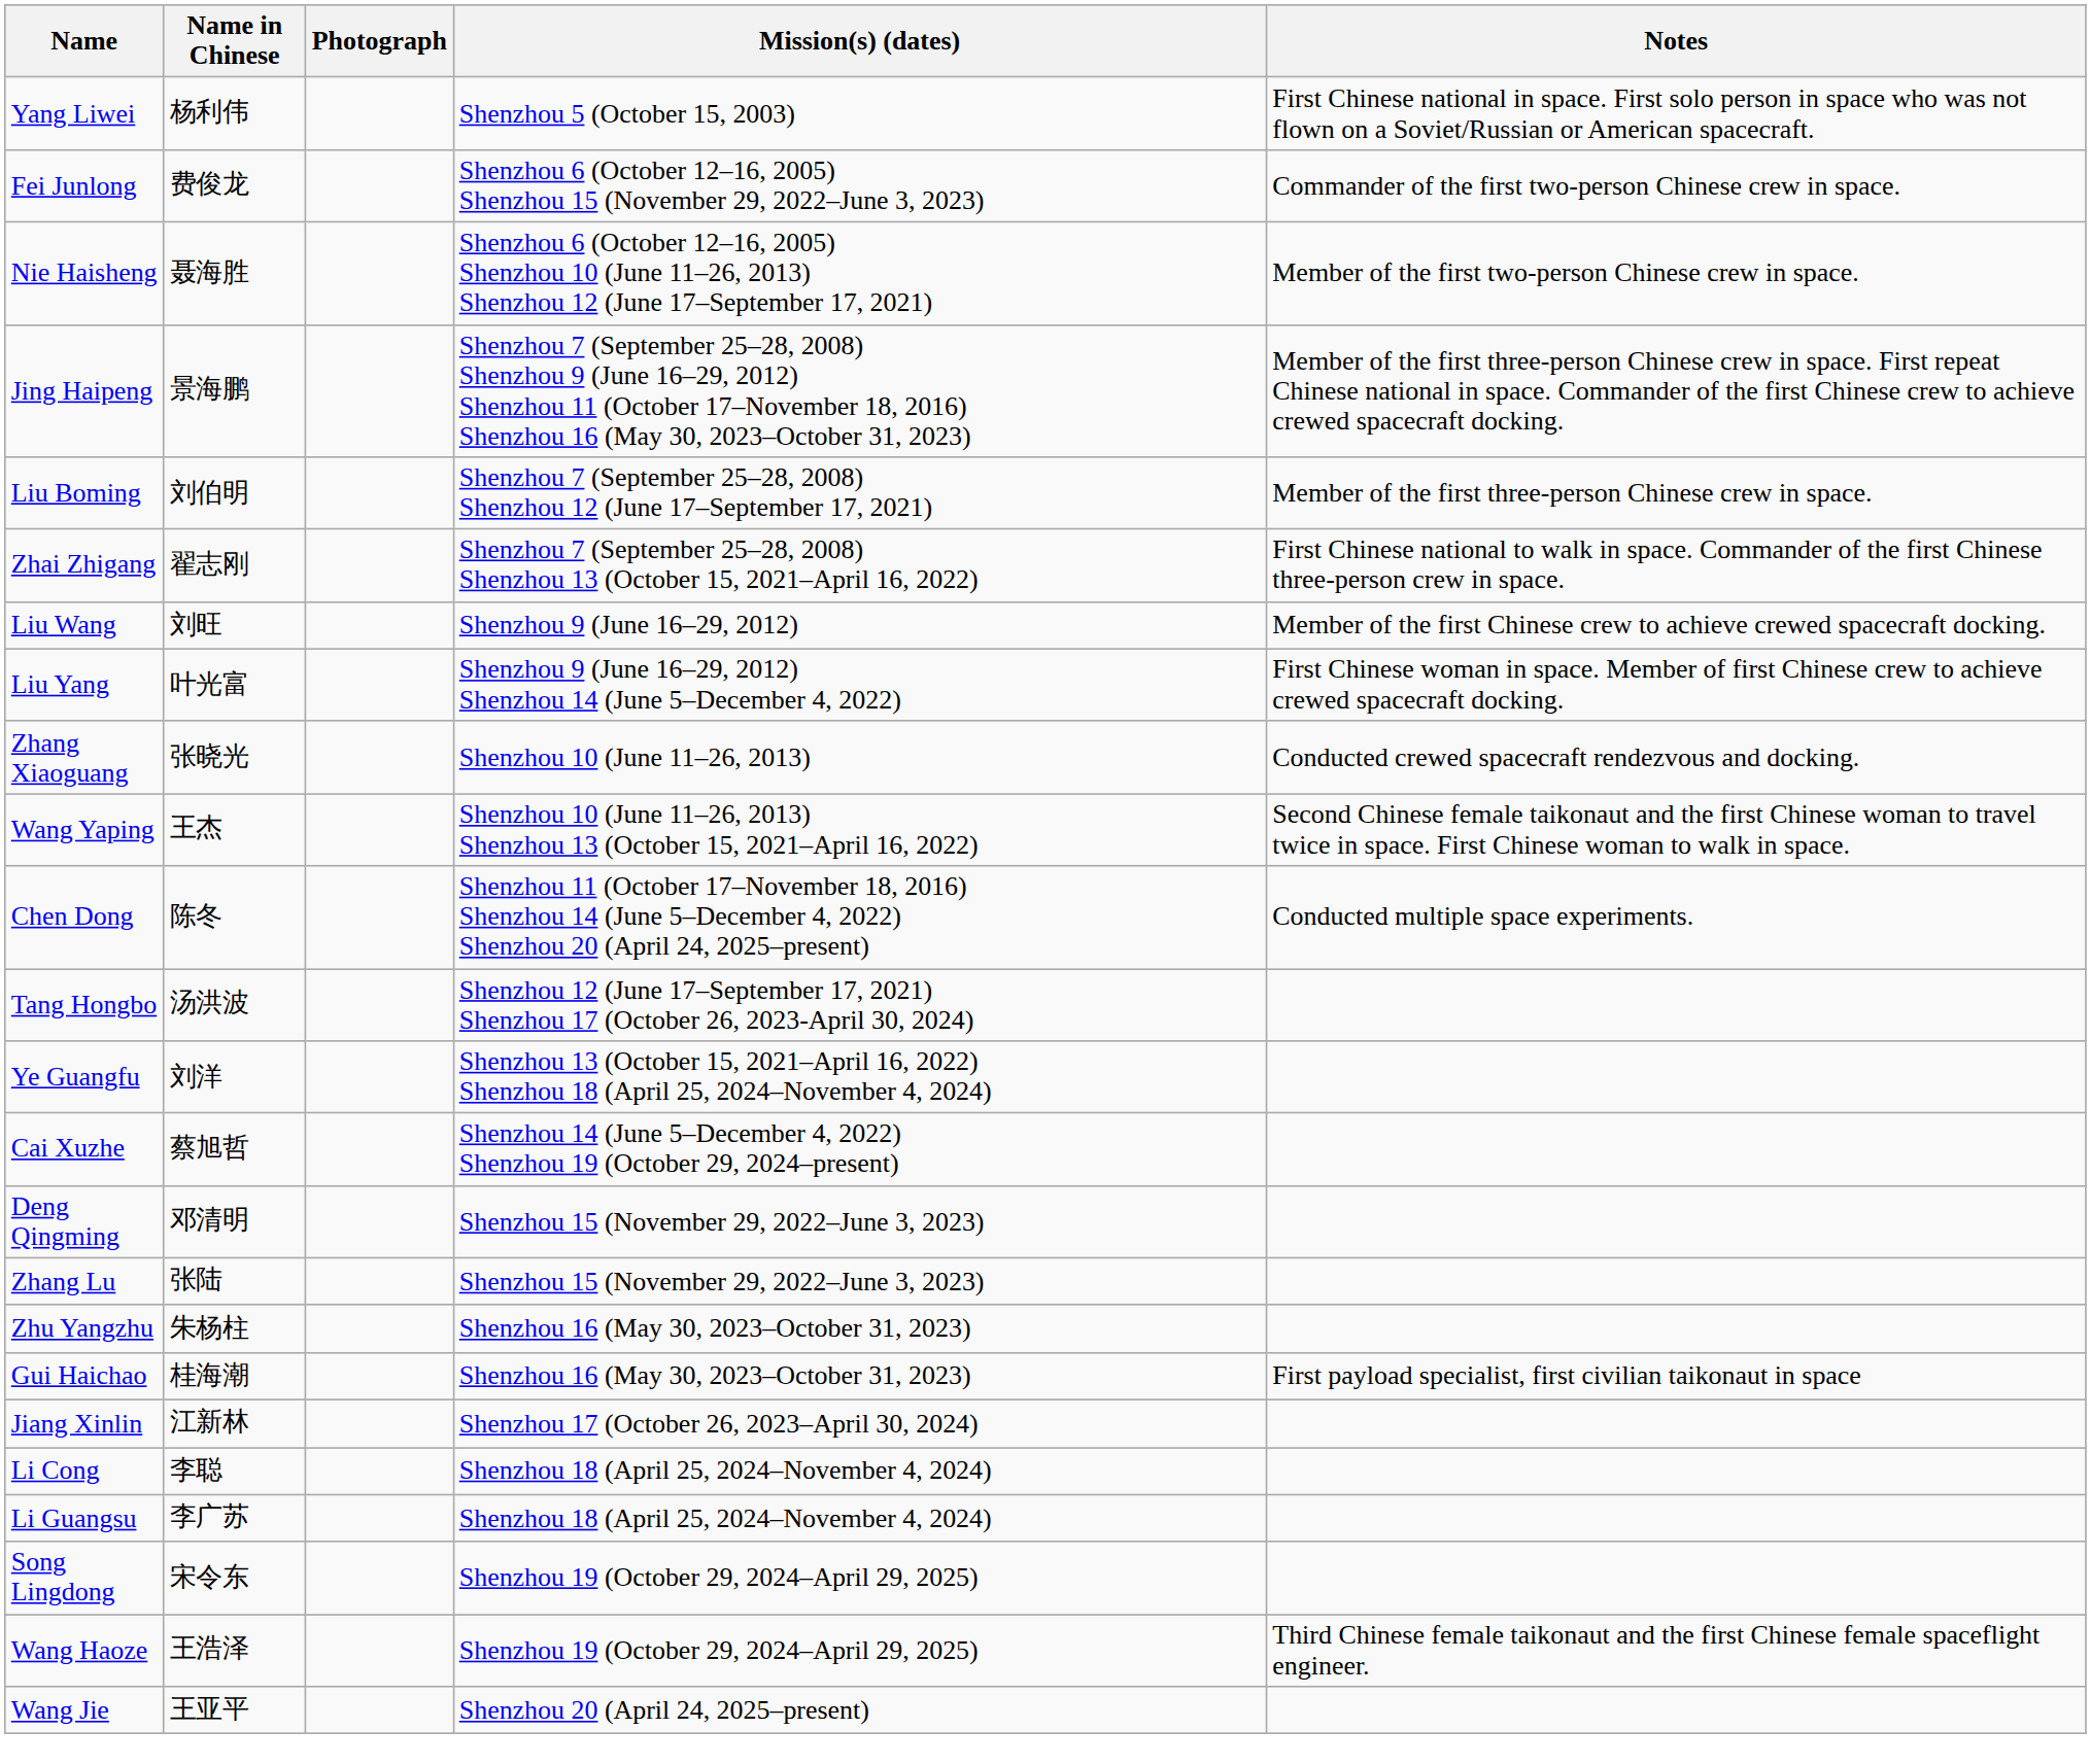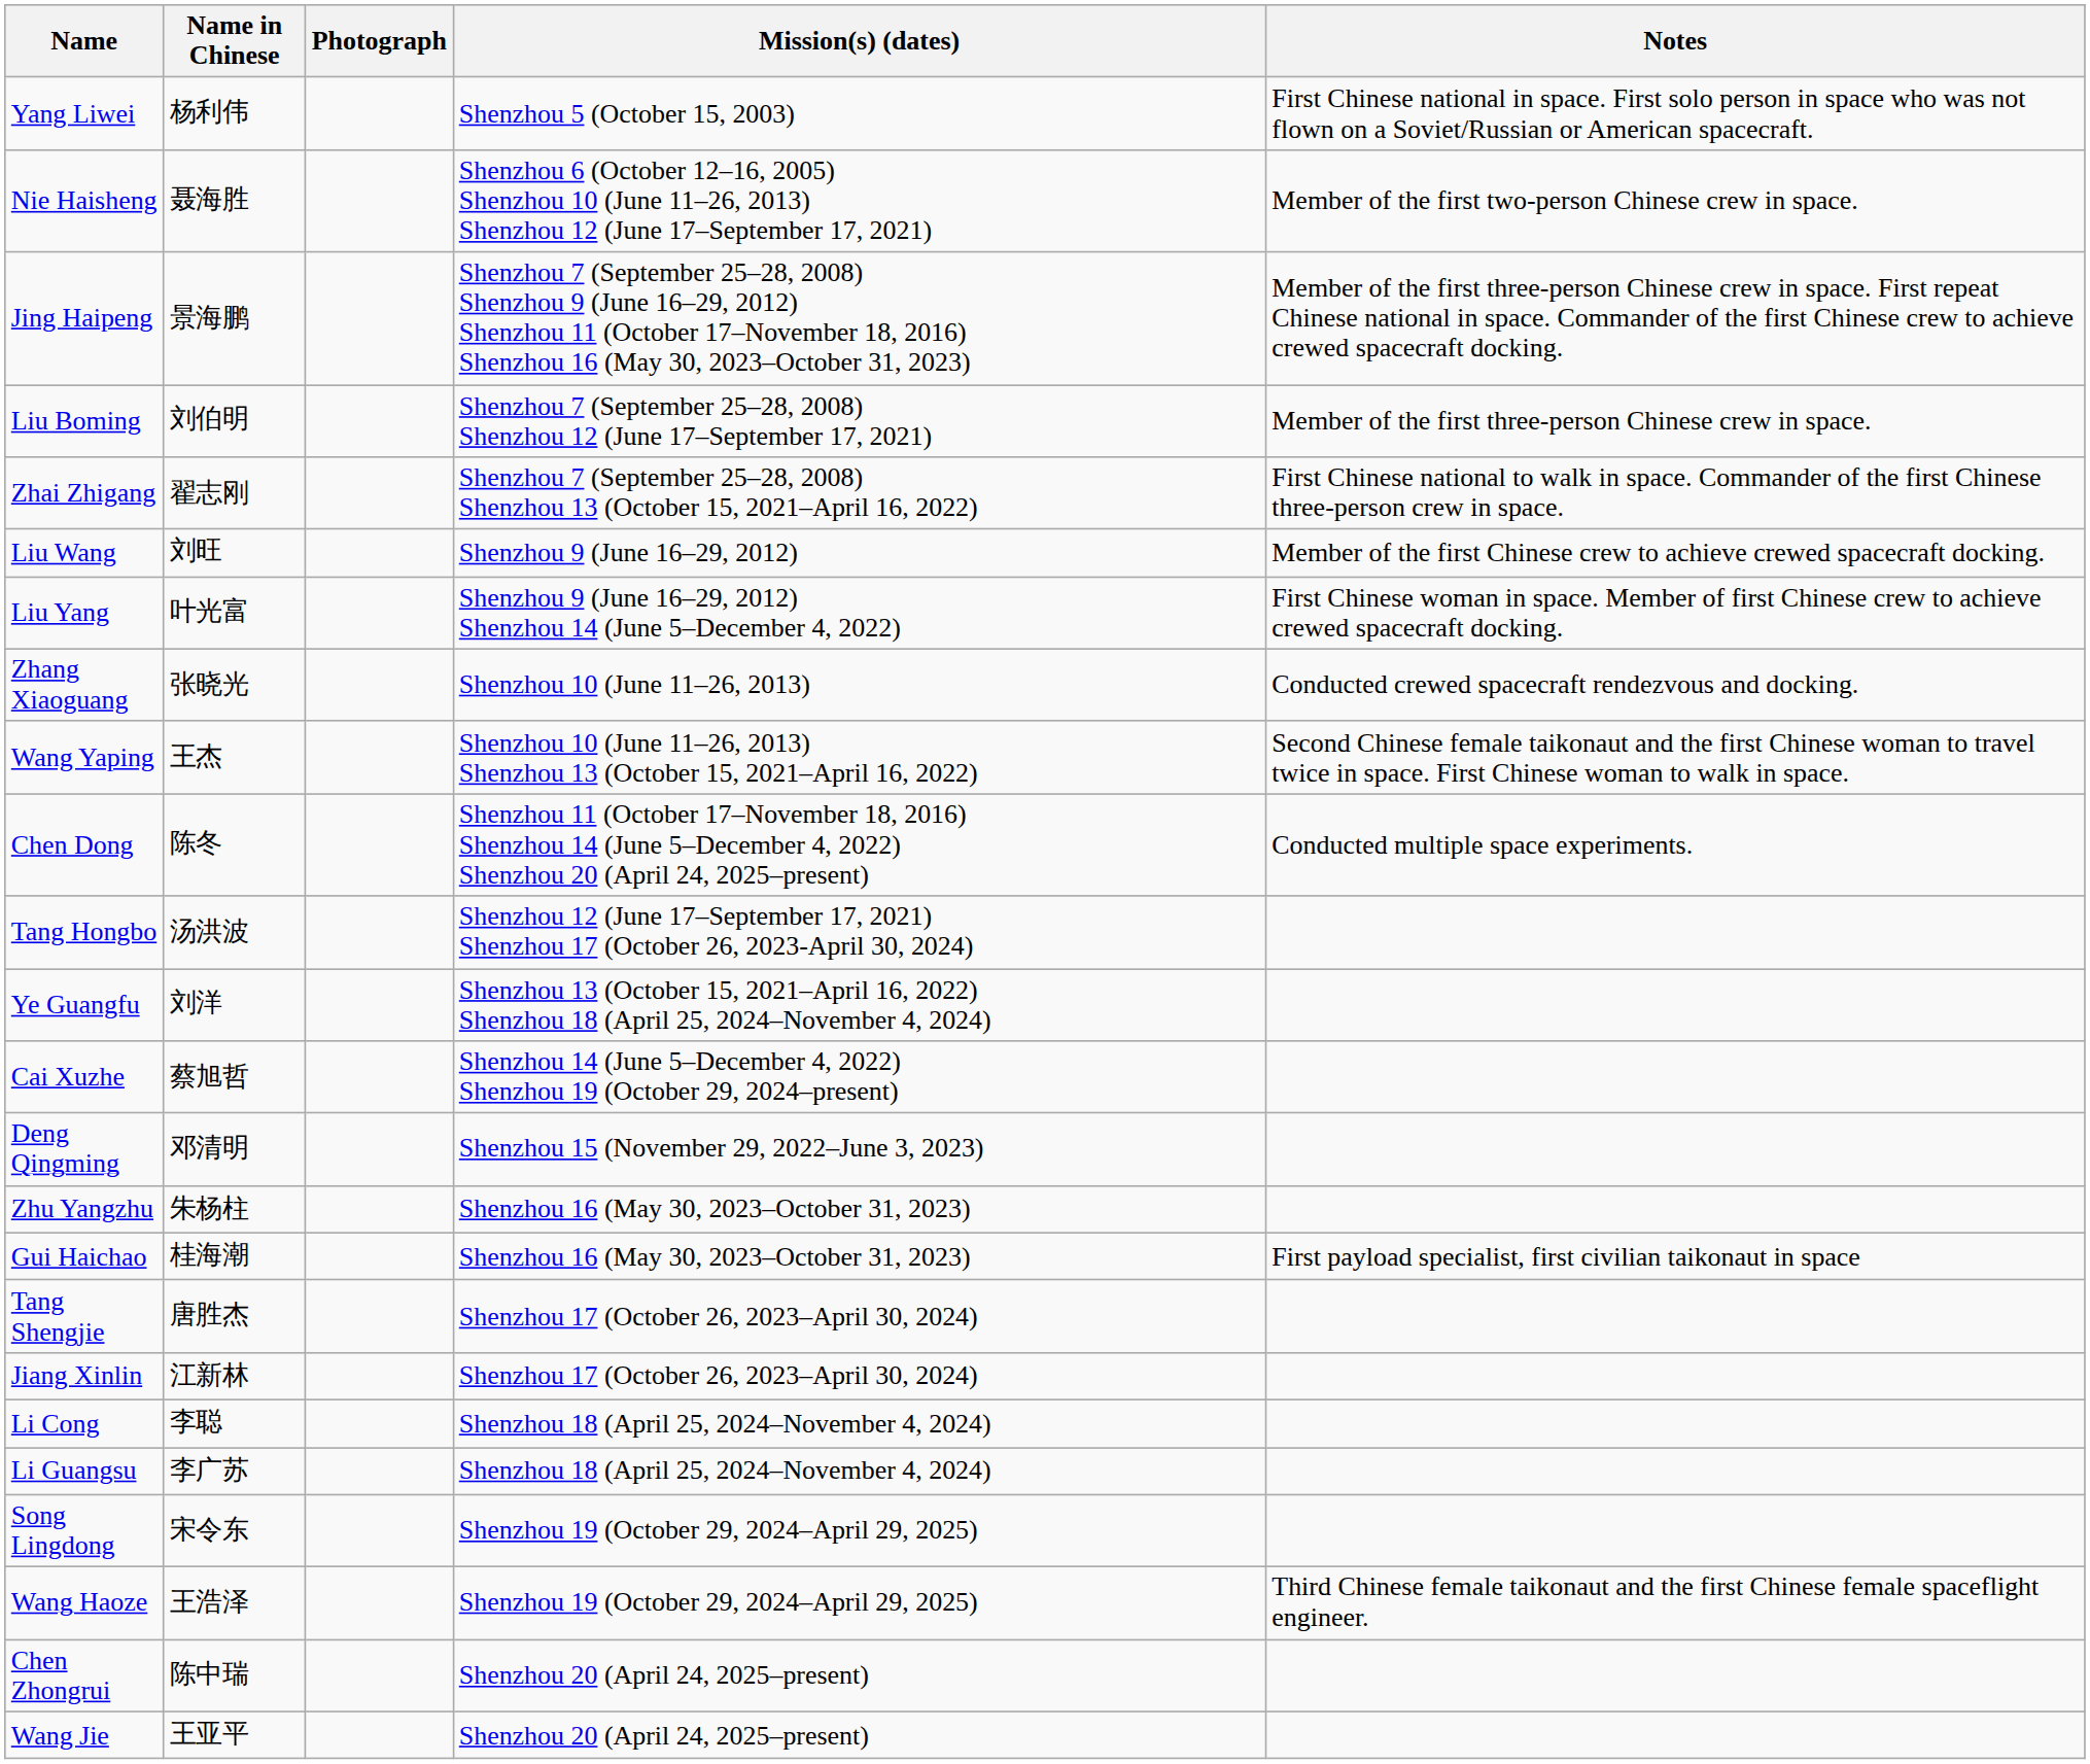- row: Fei Junlong | 费俊龙 | Shenzhou 6 (October 12–16, 2005) Shenzhou 15 (November 29, 2022–June 3, 2023) | Commander of the first two-person Chinese crew in space.
- row: Zhang Lu | 张陆 | Shenzhou 15 (November 29, 2022–June 3, 2023)
+ row: Tang Shengjie | 唐胜杰 | Shenzhou 17 (October 26, 2023–April 30, 2024)
+ row: Chen Zhongrui | 陈中瑞 | Shenzhou 20 (April 24, 2025–present)
